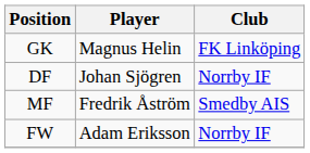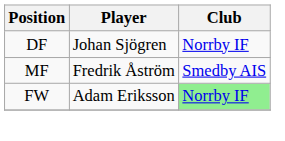- row: GK | Magnus Helin | FK Linköping
FW | Club: no background -> lightgreen background
